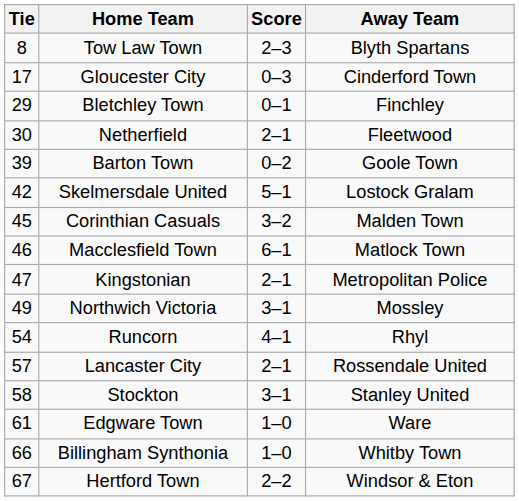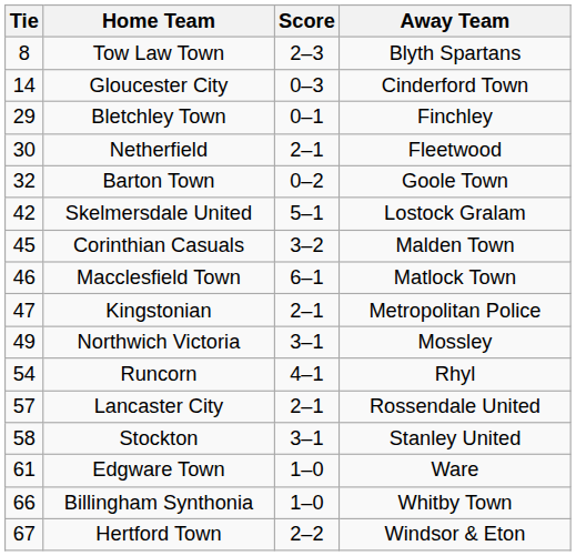Gloucester City | Tie: 17 -> 14
Barton Town | Tie: 39 -> 32
